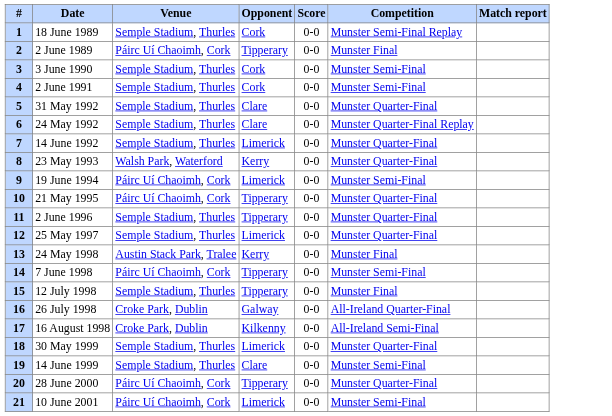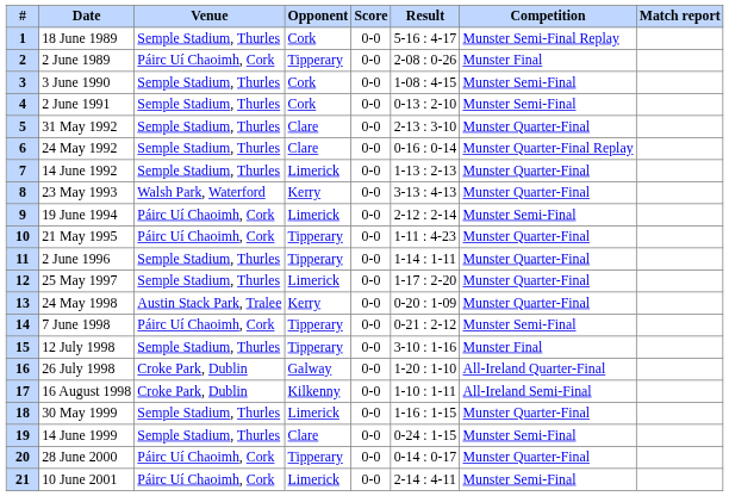+ column: Result | 5-16 : 4-17 | 2-08 : 0-26 | 1-08 : 4-15 | 0-13 : 2-10 | 2-13 : 3-10 | 0-16 : 0-14 | 1-13 : 2-13 | 3-13 : 4-13 | 2-12 : 2-14 | 1-11 : 4-23 | 1-14 : 1-11 | 1-17 : 2-20 | 0-20 : 1-09 | 0-21 : 2-12 | 3-10 : 1-16 | 1-20 : 1-10 | 1-10 : 1-11 | 1-16 : 1-15 | 0-24 : 1-15 | 0-14 : 0-17 | 2-14 : 4-11
13 | Competition: Munster Final -> Munster Quarter-Final
